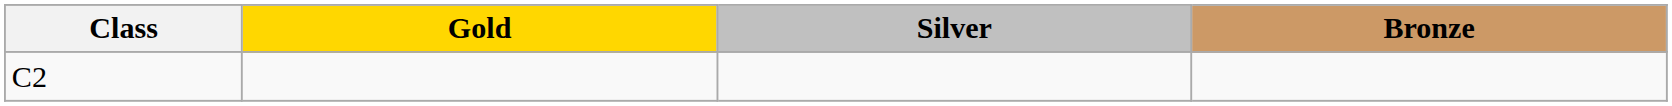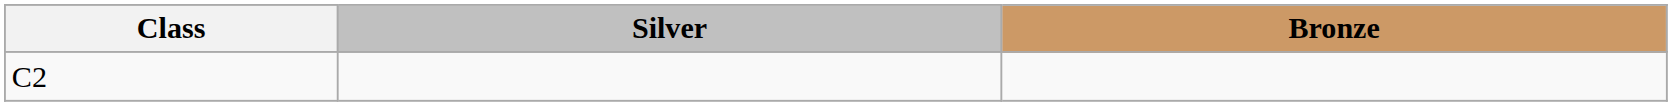- column: Gold
